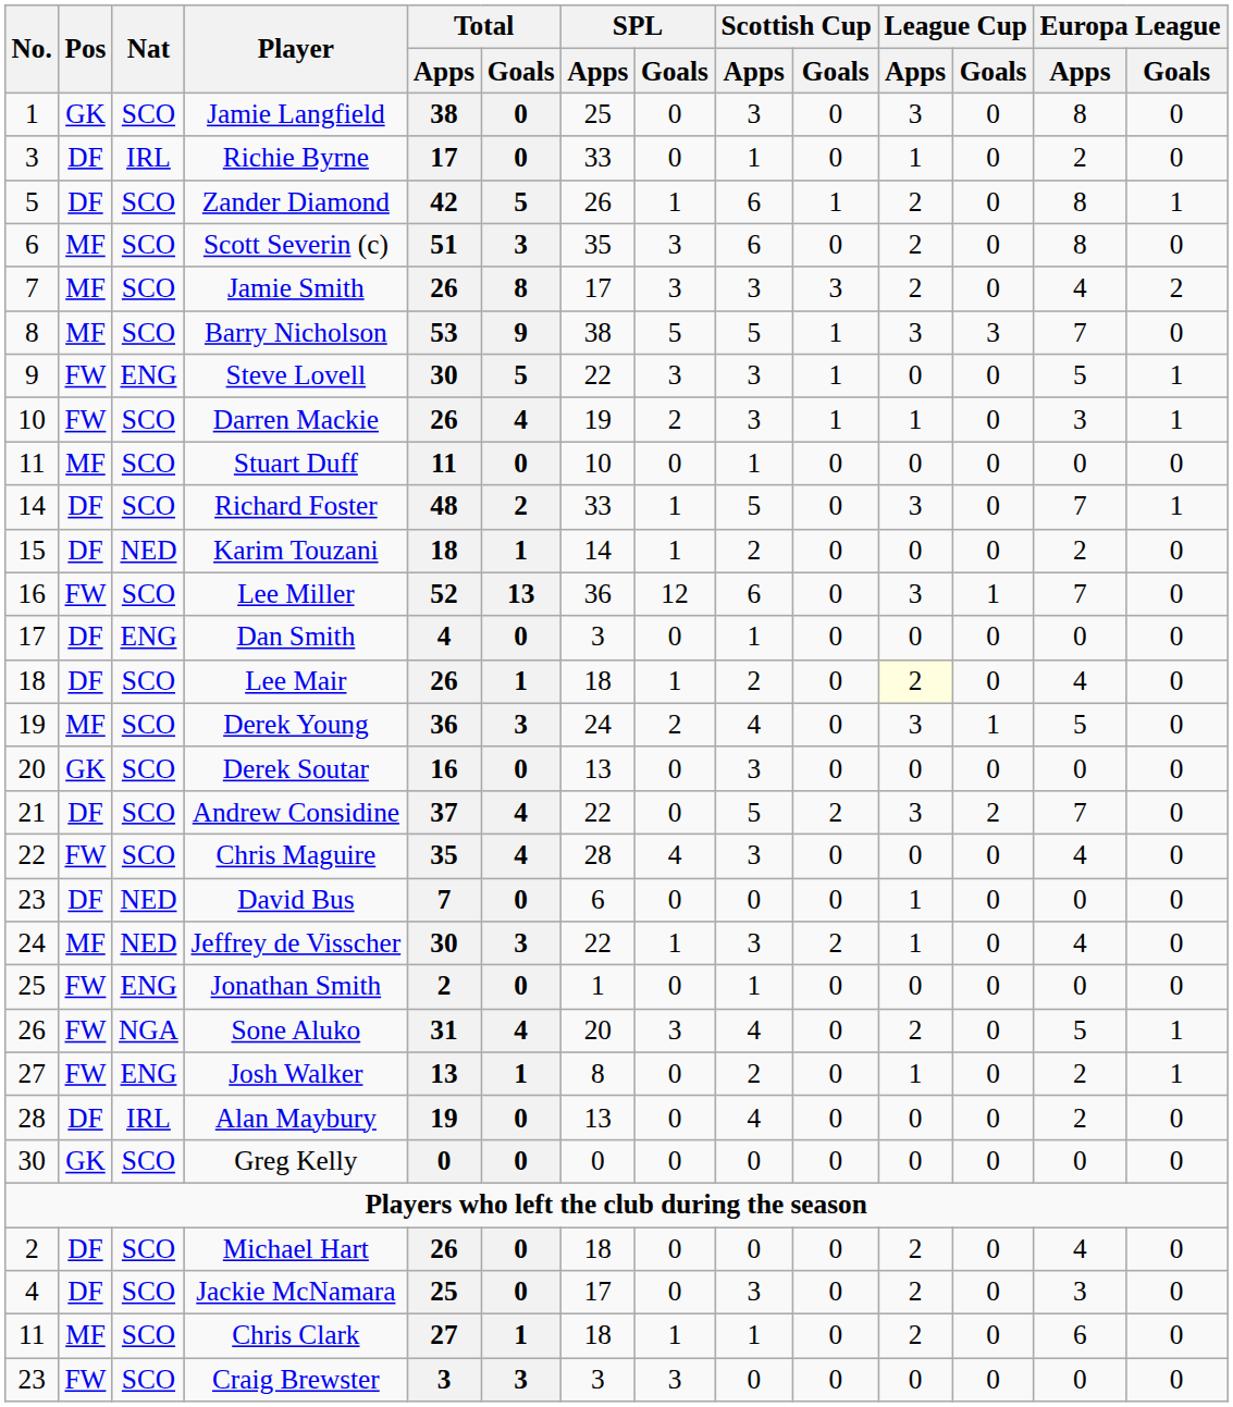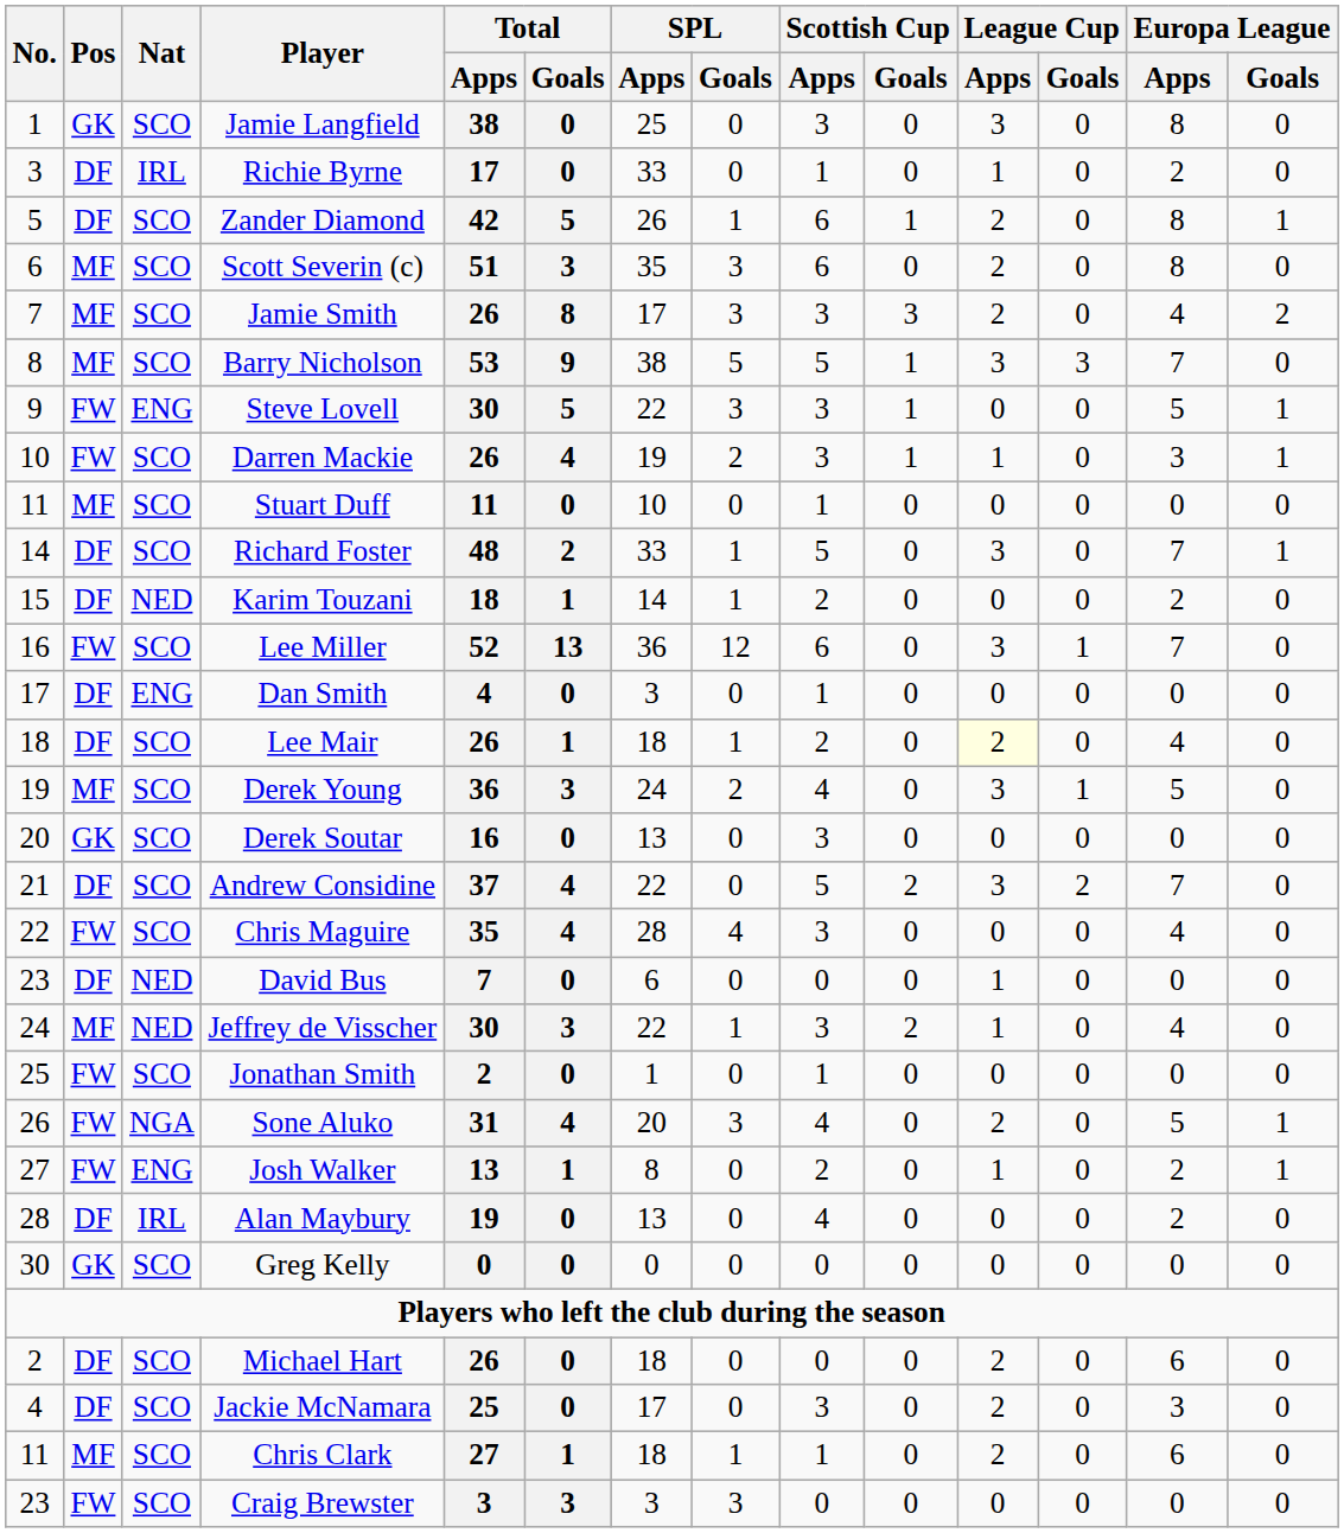Jonathan Smith | Nat: ENG -> SCO
Michael Hart | Europa League / Apps: 4 -> 6
